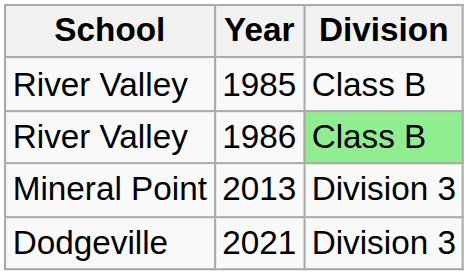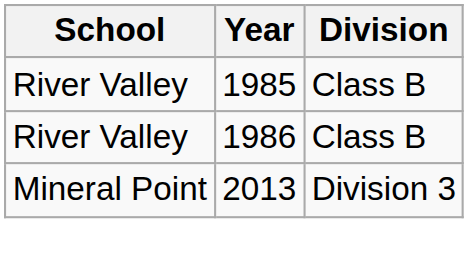1986 | Division: lightgreen background -> no background
- row: Dodgeville | 2021 | Division 3
